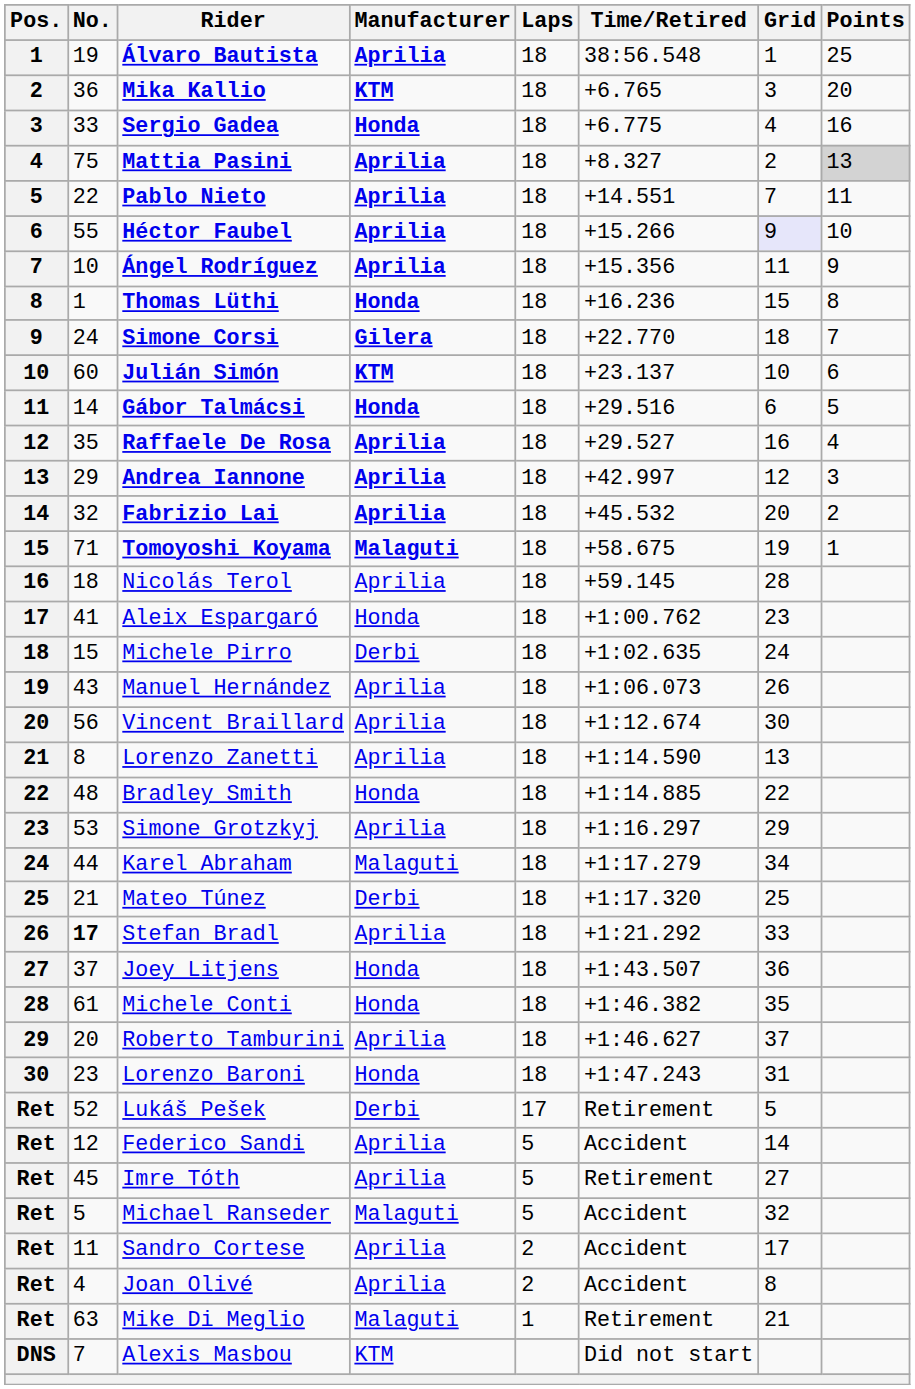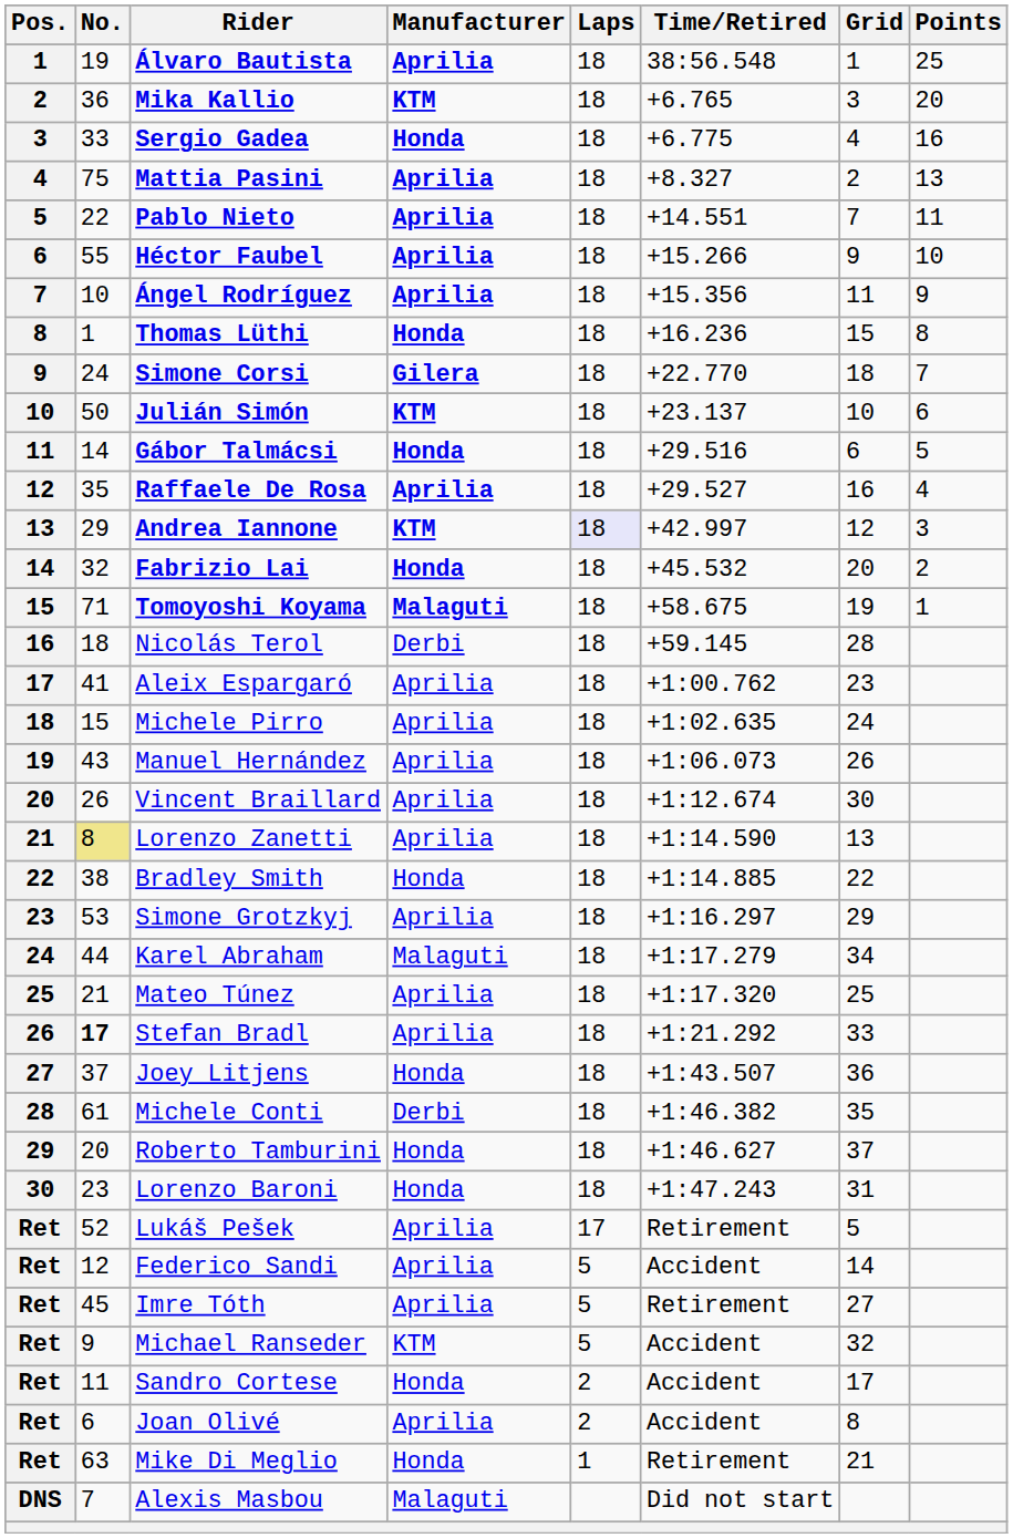Mattia Pasini | Points: lightgrey background -> no background
Héctor Faubel | Grid: lavender background -> no background
Julián Simón | No.: 60 -> 50
Andrea Iannone | Manufacturer: Aprilia -> KTM
Andrea Iannone | Laps: no background -> lavender background
Fabrizio Lai | Manufacturer: Aprilia -> Honda
Nicolás Terol | Manufacturer: Aprilia -> Derbi
Aleix Espargaró | Manufacturer: Honda -> Aprilia
Michele Pirro | Manufacturer: Derbi -> Aprilia
Vincent Braillard | No.: 56 -> 26
Lorenzo Zanetti | No.: no background -> khaki background
Bradley Smith | No.: 48 -> 38
Mateo Túnez | Manufacturer: Derbi -> Aprilia
Michele Conti | Manufacturer: Honda -> Derbi
Roberto Tamburini | Manufacturer: Aprilia -> Honda
Lukáš Pešek | Manufacturer: Derbi -> Aprilia
Michael Ranseder | No.: 5 -> 9
Michael Ranseder | Manufacturer: Malaguti -> KTM
Sandro Cortese | Manufacturer: Aprilia -> Honda
Joan Olivé | No.: 4 -> 6
Mike Di Meglio | Manufacturer: Malaguti -> Honda
Alexis Masbou | Manufacturer: KTM -> Malaguti
